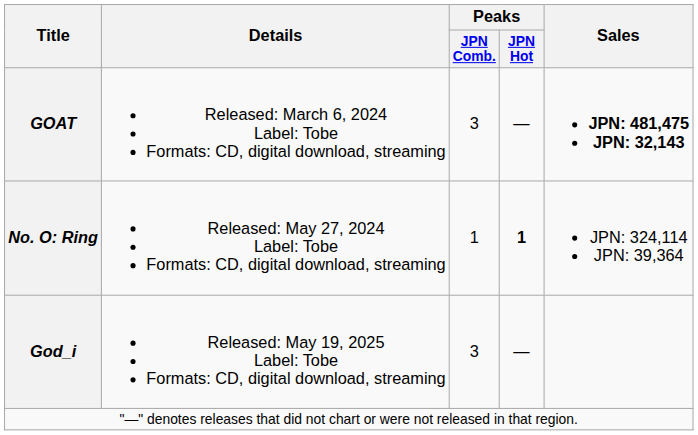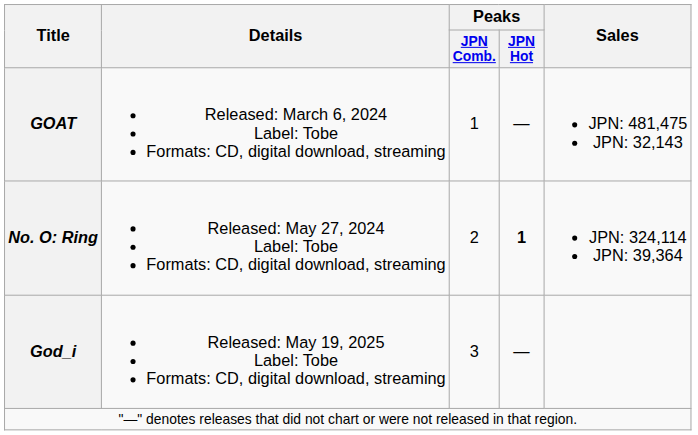GOAT | Peaks / JPN Comb.: 3 -> 1
GOAT | Sales: bold -> normal
No. O: Ring | Peaks / JPN Comb.: 1 -> 2
